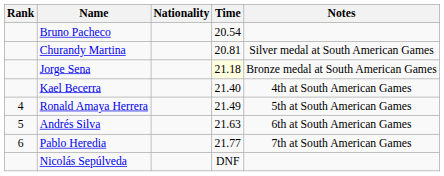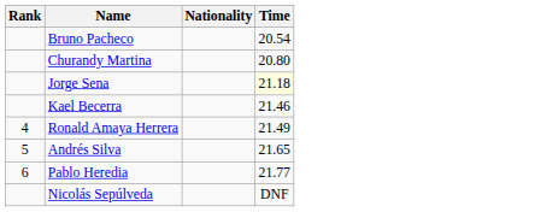- column: Notes | Silver medal at South American Games | Bronze medal at South American Games | 4th at South American Games | 5th at South American Games | 6th at South American Games | 7th at South American Games
Churandy Martina | Time: 20.81 -> 20.80
Kael Becerra | Time: 21.40 -> 21.46
Andrés Silva | Time: 21.63 -> 21.65
